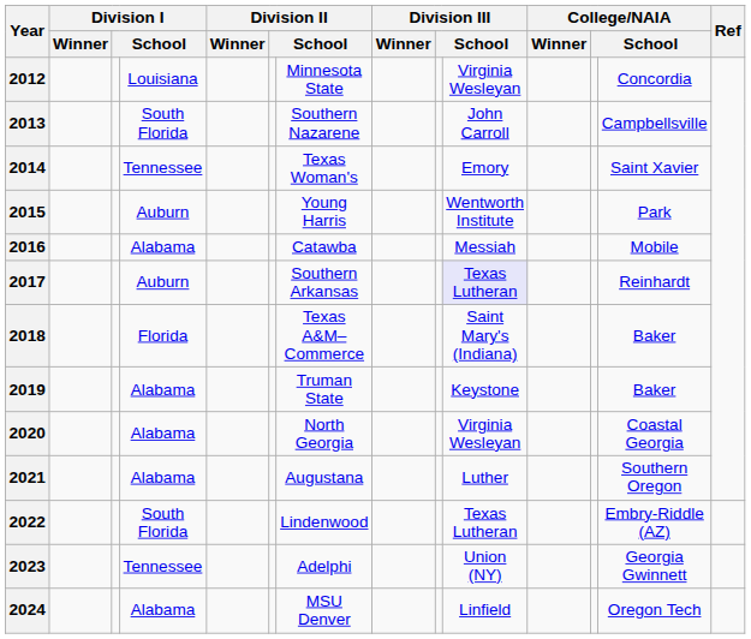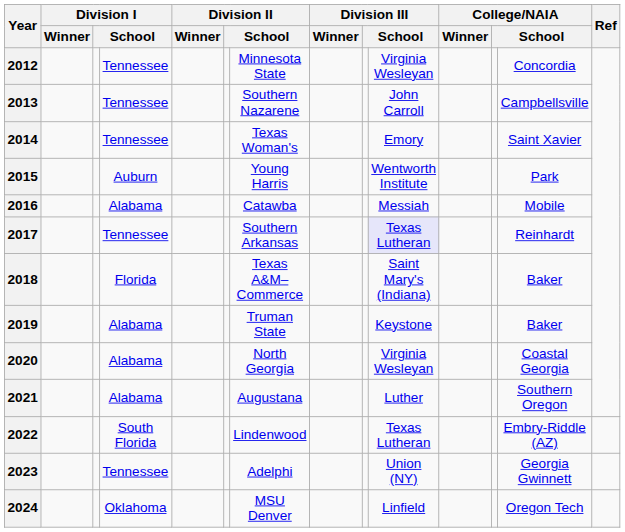2012 | column 4: Louisiana -> Tennessee
2013 | column 4: South Florida -> Tennessee
2017 | column 4: Auburn -> Tennessee
2024 | column 4: Alabama -> Oklahoma
